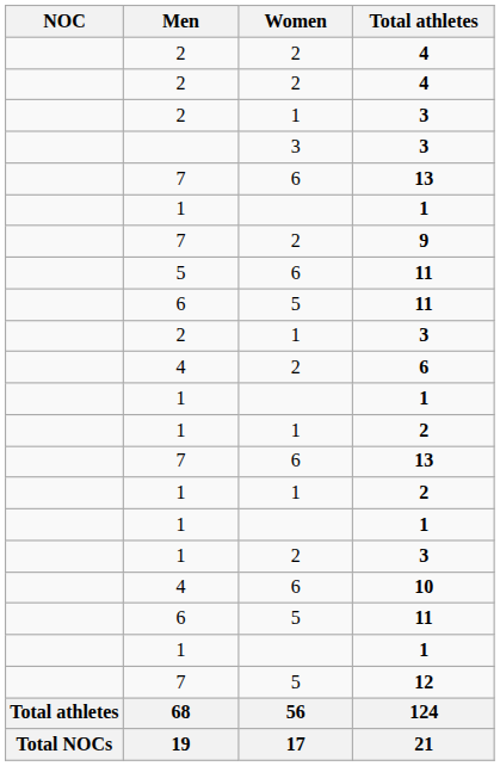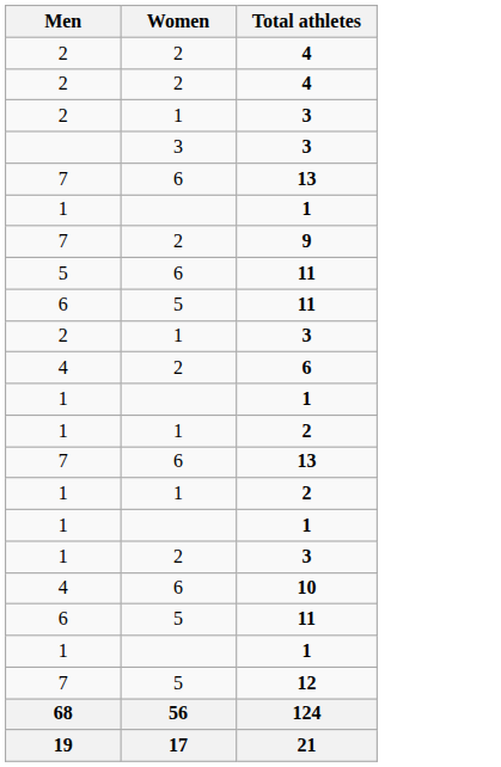- column: NOC | Total athletes | Total NOCs
